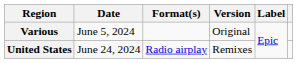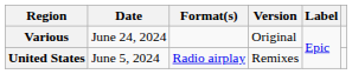Various | Date: June 5, 2024 -> June 24, 2024
United States | Date: June 24, 2024 -> June 5, 2024
